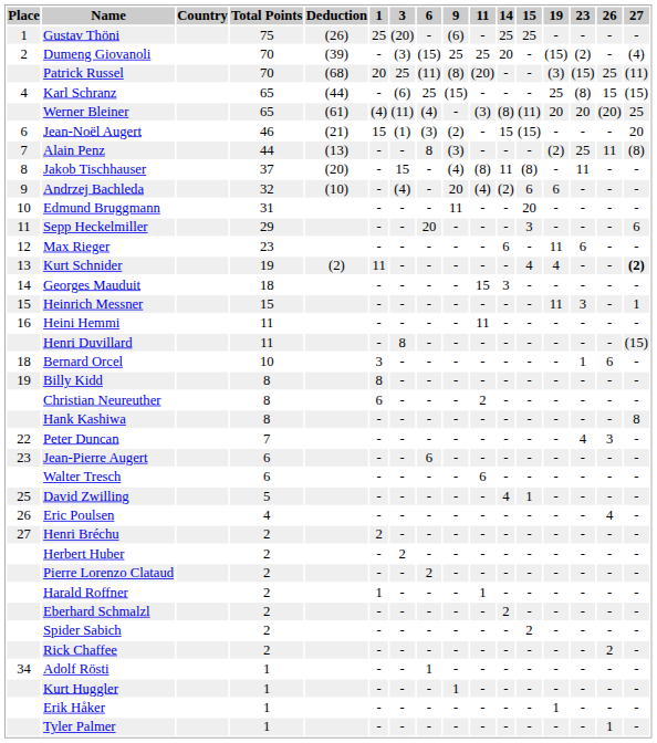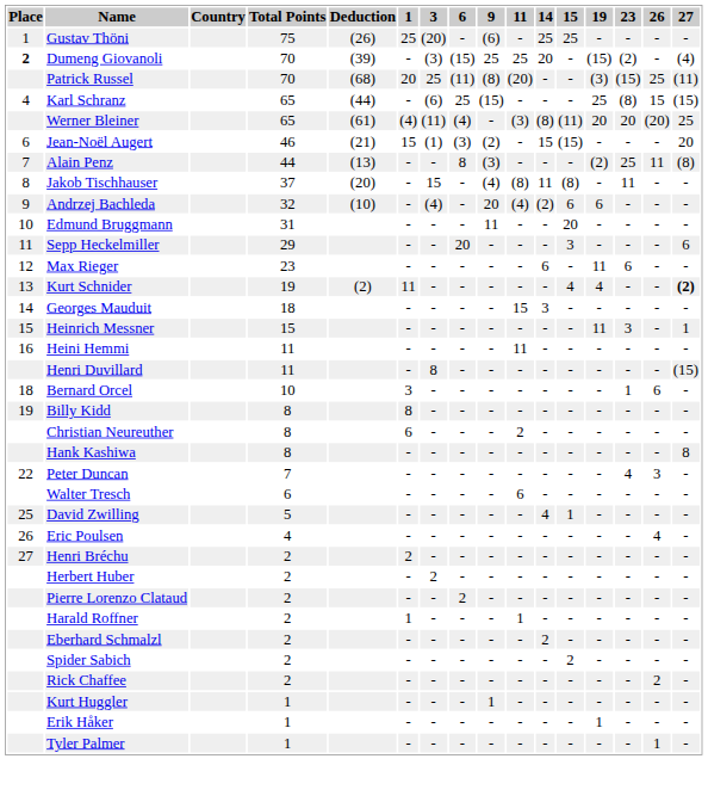Dumeng Giovanoli | Place: normal -> bold
- row: 23 | Jean-Pierre Augert | 6 | - | - | 6 | - | - | - | - | - | - | - | -
- row: 34 | Adolf Rösti | 1 | - | - | 1 | - | - | - | - | - | - | - | -
